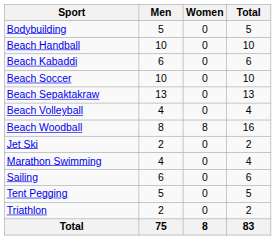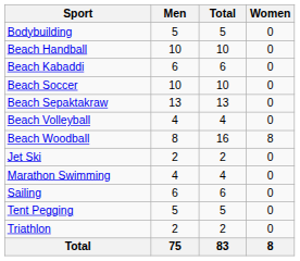columns swapped: Women <-> Total
